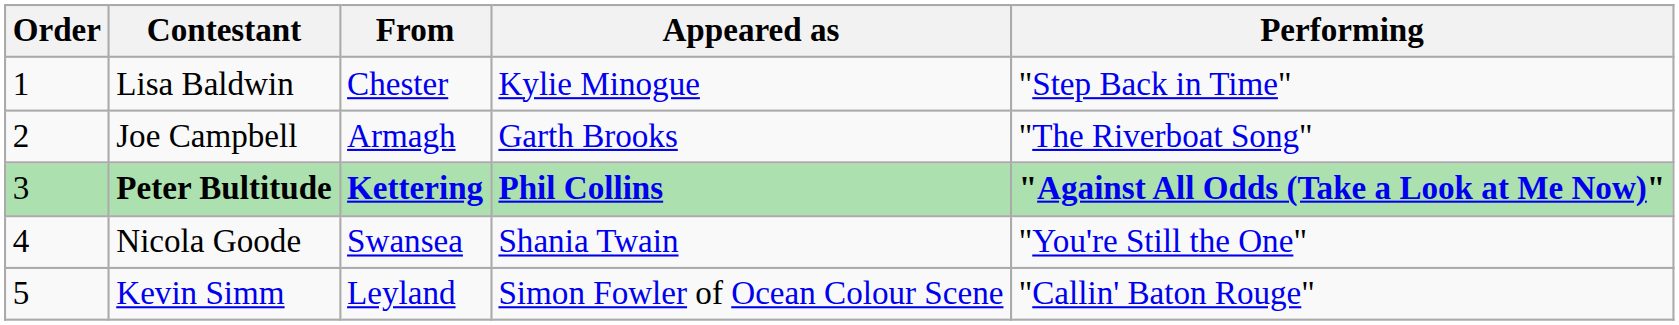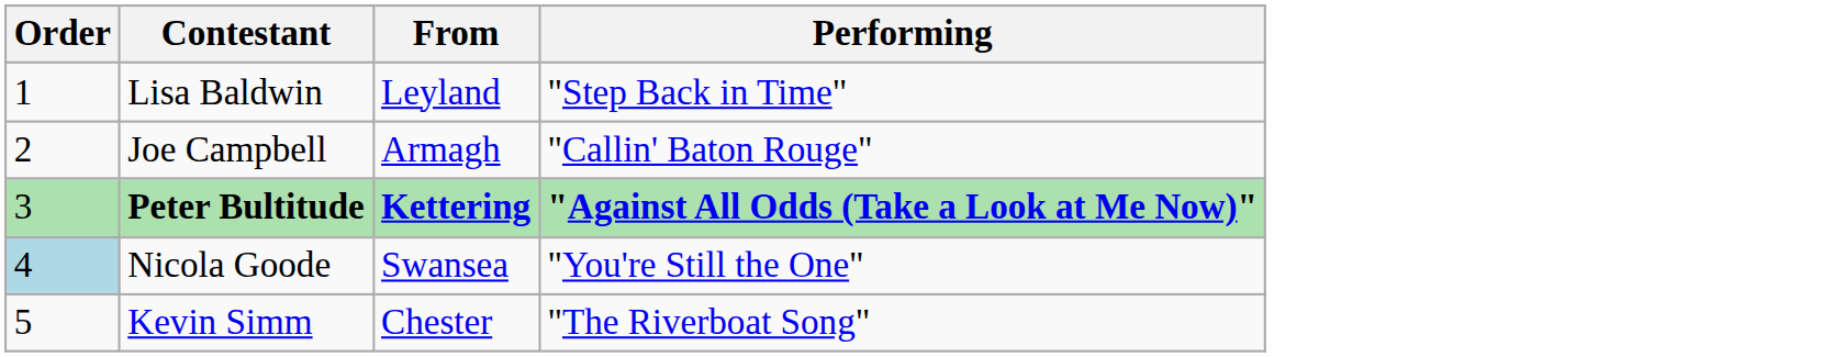- column: Appeared as | Kylie Minogue | Garth Brooks | Phil Collins | Shania Twain | Simon Fowler of Ocean Colour Scene
Lisa Baldwin | From: Chester -> Leyland
Joe Campbell | Performing: "The Riverboat Song" -> "Callin' Baton Rouge"
Nicola Goode | Order: no background -> lightblue background
Kevin Simm | From: Leyland -> Chester
Kevin Simm | Performing: "Callin' Baton Rouge" -> "The Riverboat Song"
